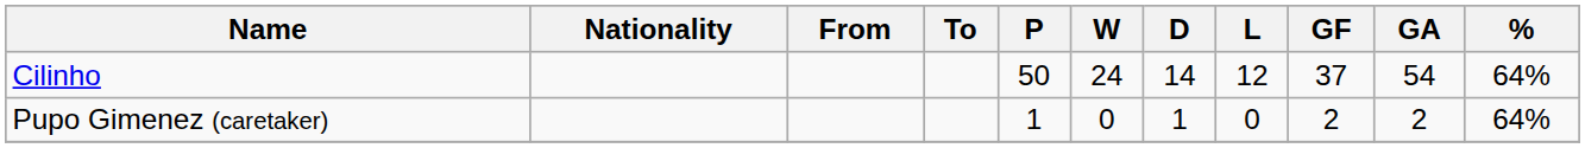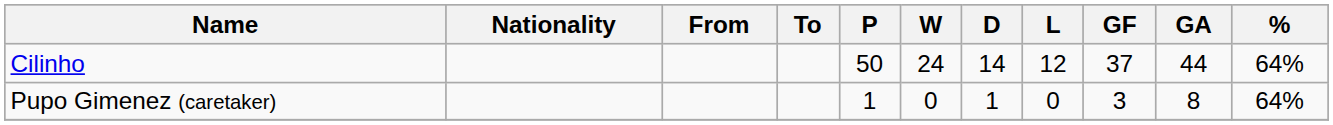Cilinho | GA: 54 -> 44
Pupo Gimenez (caretaker) | GF: 2 -> 3
Pupo Gimenez (caretaker) | GA: 2 -> 8
